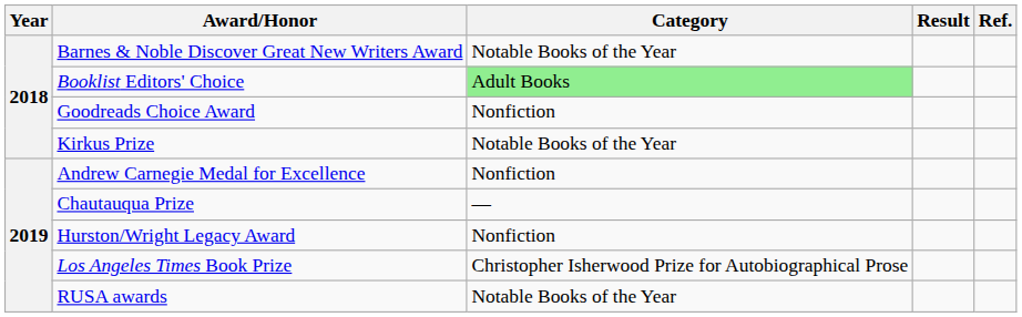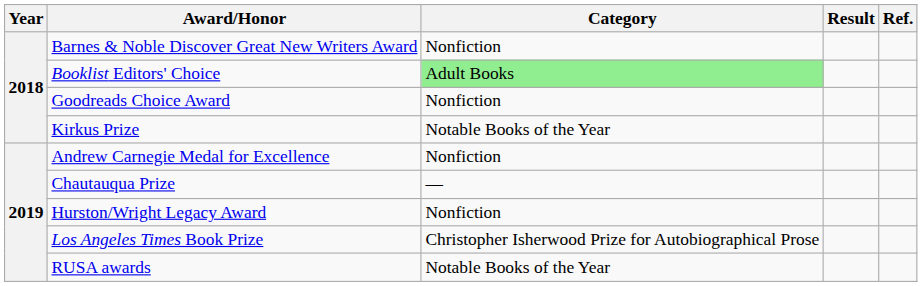Barnes & Noble Discover Great New Writers Award | Category: Notable Books of the Year -> Nonfiction
